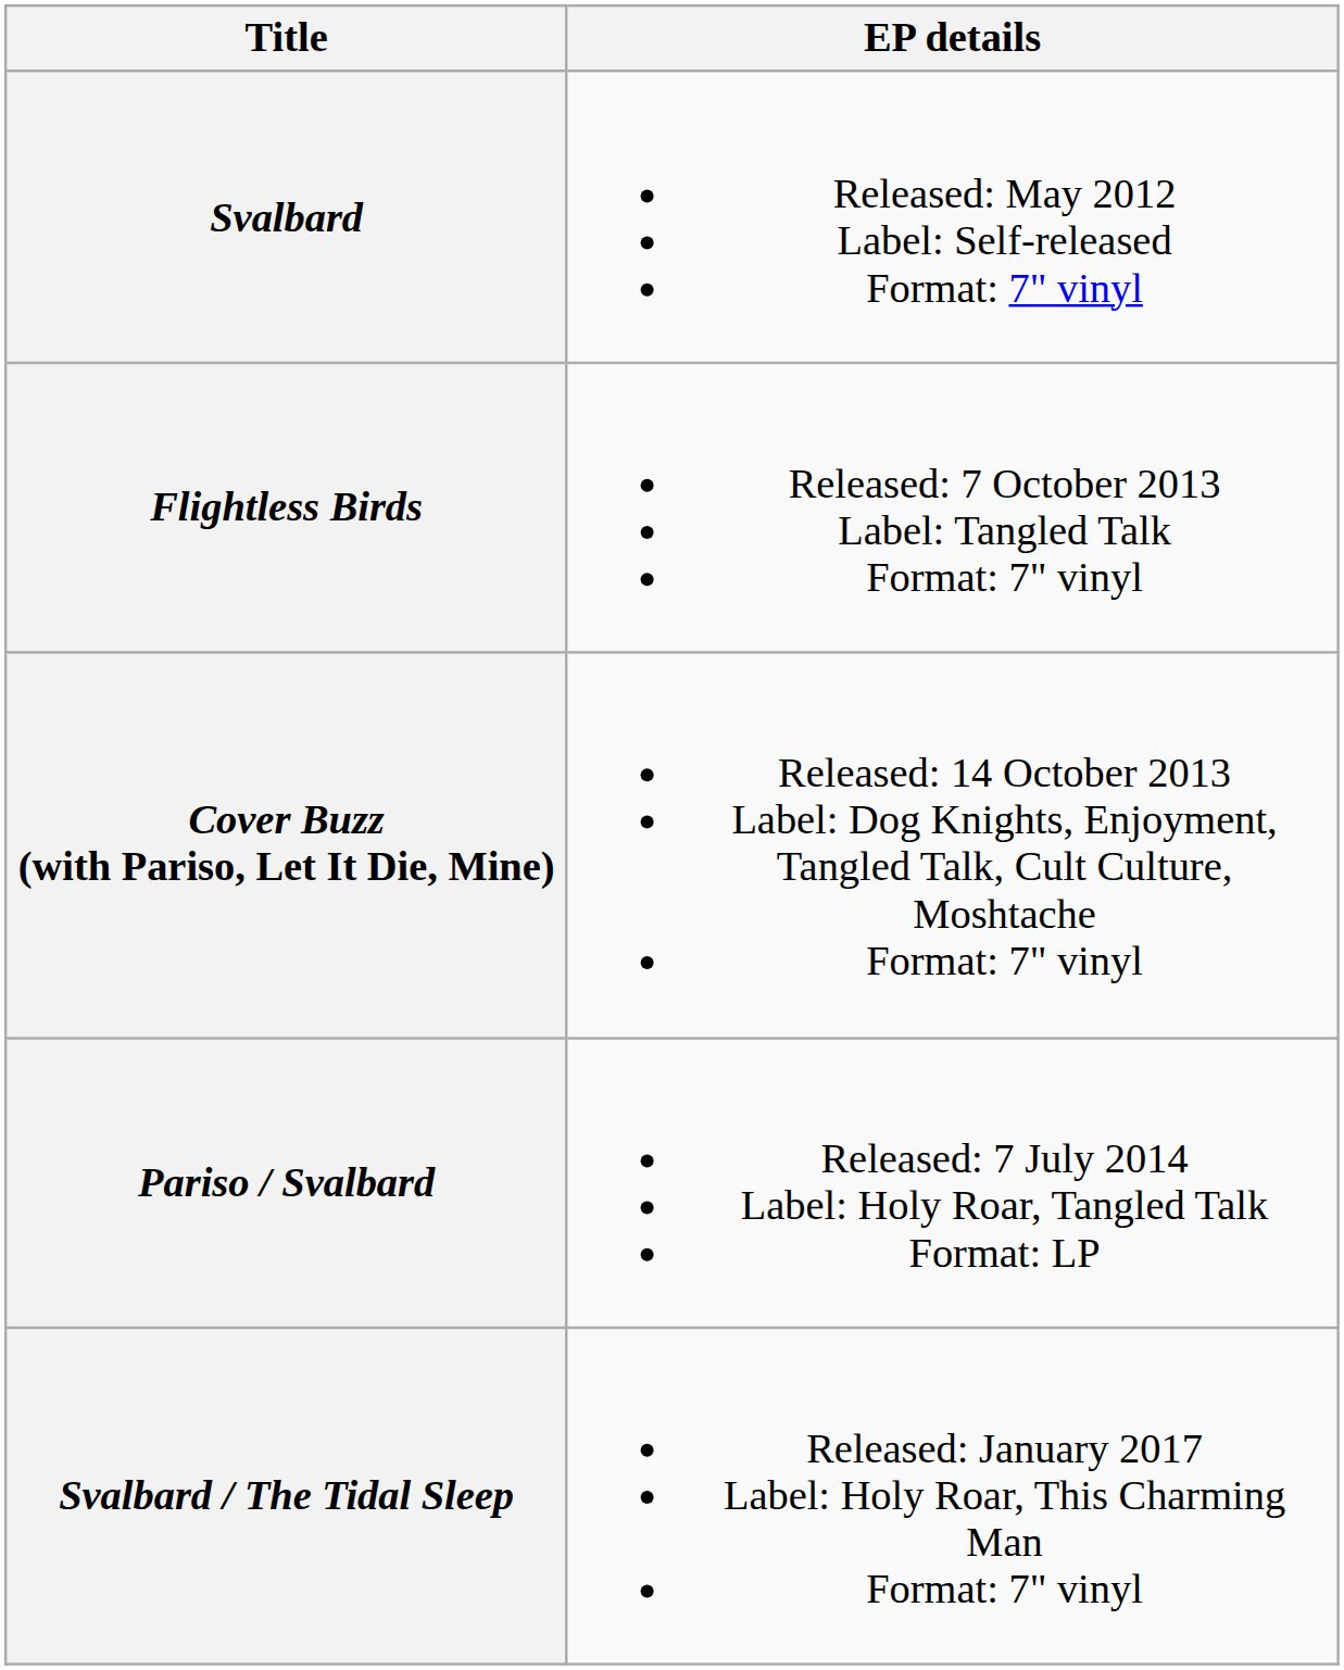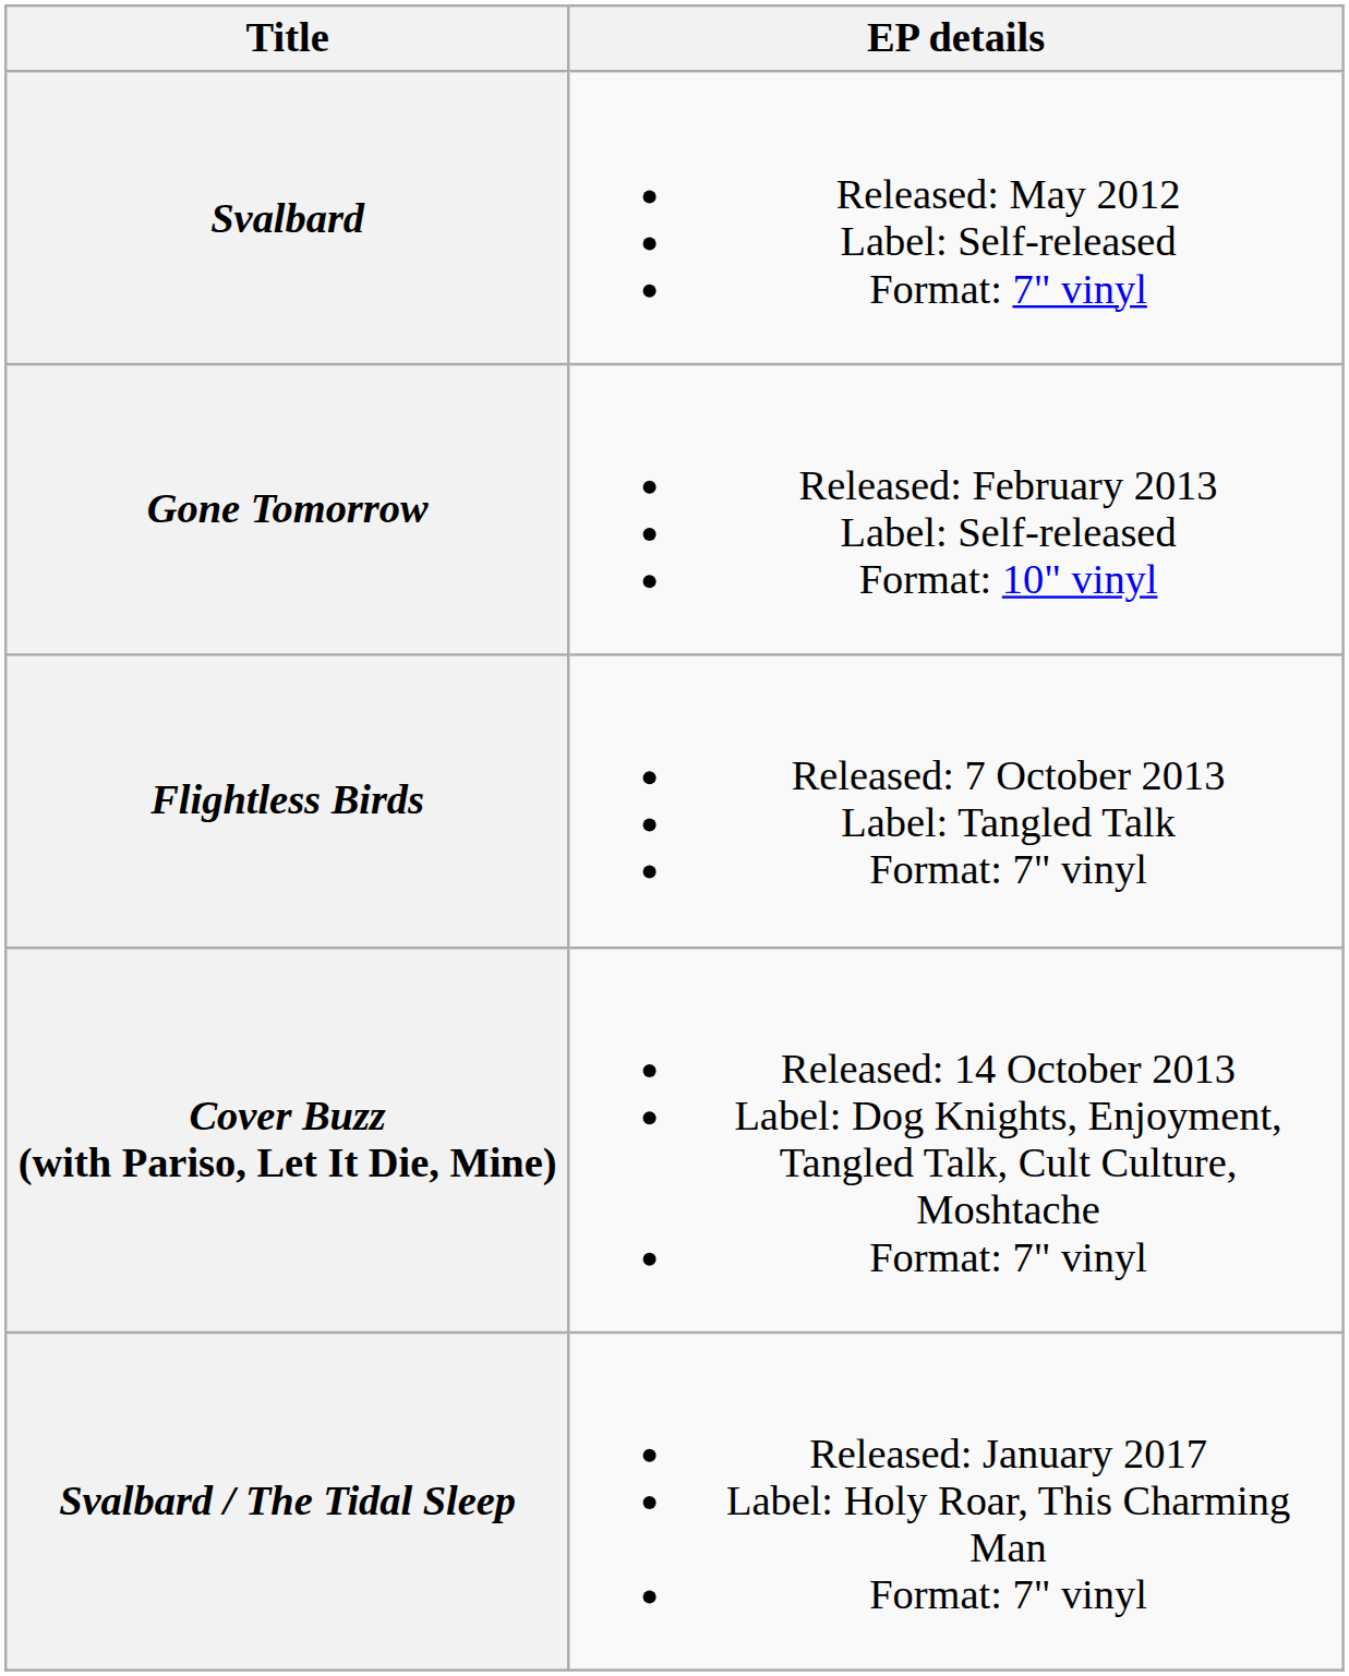+ row: Gone Tomorrow | Released: February 2013 Label: Self-released Format: 10" vinyl
- row: Pariso / Svalbard | Released: 7 July 2014 Label: Holy Roar, Tangled Talk Format: LP
